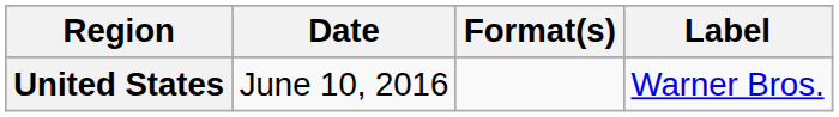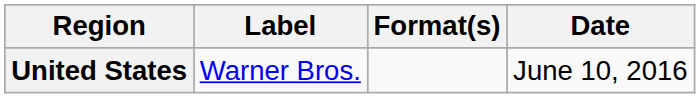columns swapped: Date <-> Label
